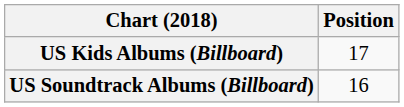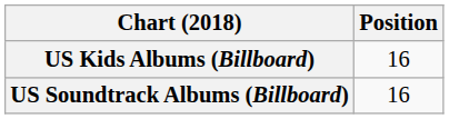US Kids Albums (Billboard) | Position: 17 -> 16
